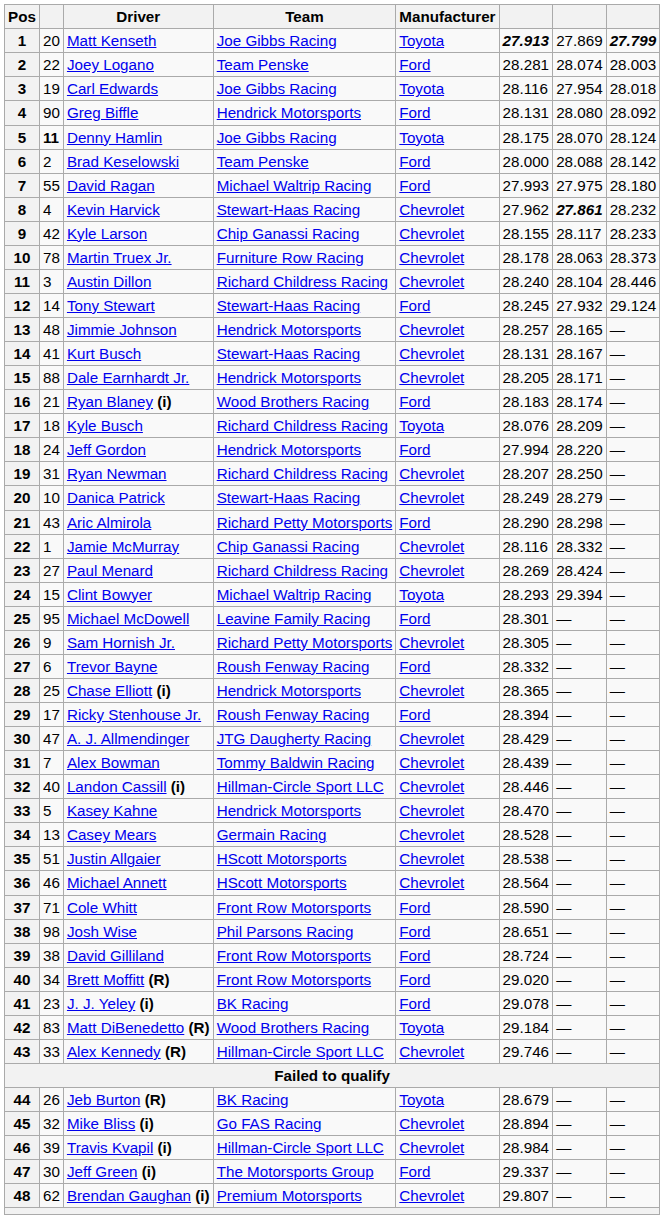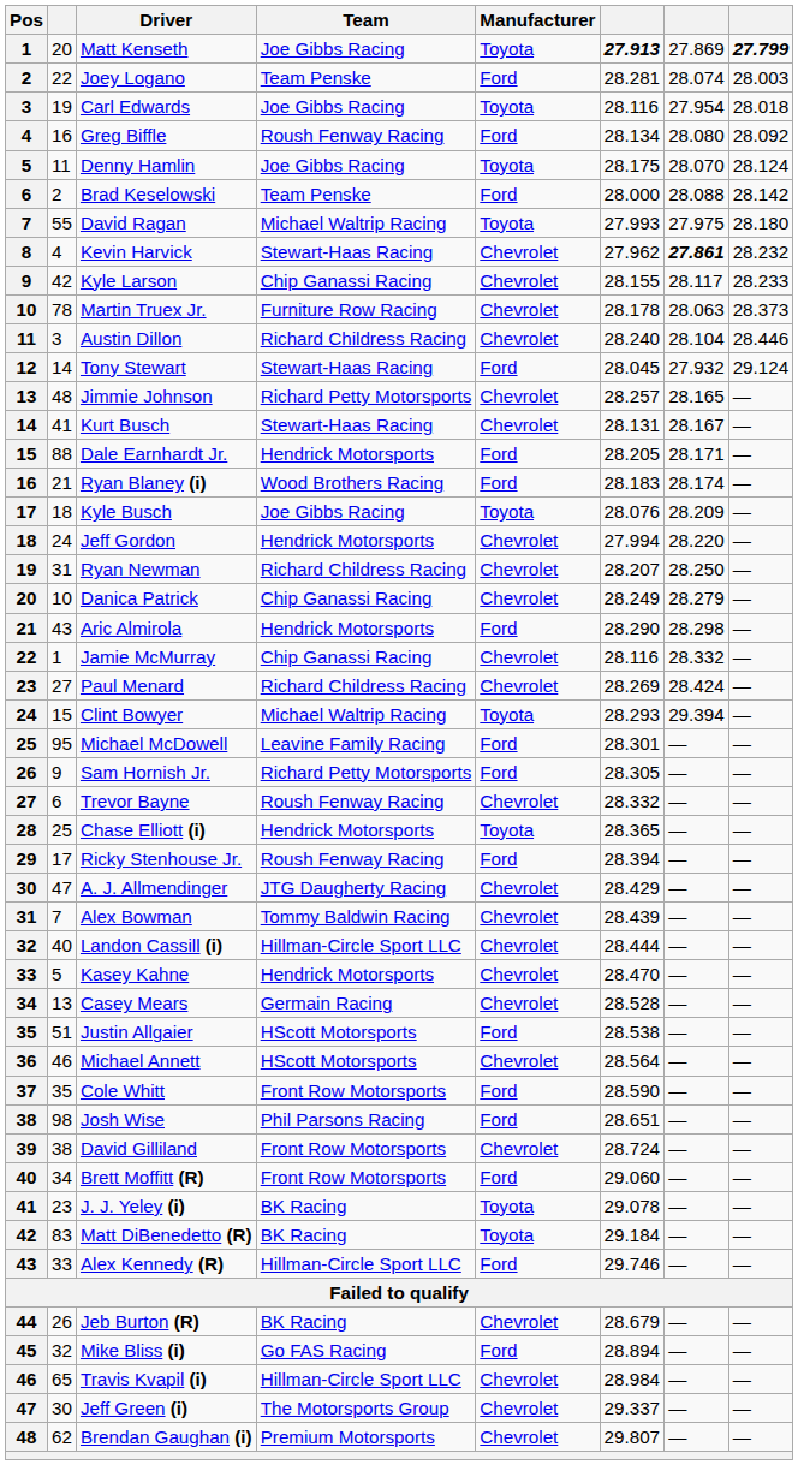Greg Biffle | column 2: 90 -> 16
Greg Biffle | Team: Hendrick Motorsports -> Roush Fenway Racing
Greg Biffle | column 6: 28.131 -> 28.134
Denny Hamlin | column 2: bold -> normal
David Ragan | Manufacturer: Ford -> Toyota
Tony Stewart | column 6: 28.245 -> 28.045
Jimmie Johnson | Team: Hendrick Motorsports -> Richard Petty Motorsports
Dale Earnhardt Jr. | Manufacturer: Chevrolet -> Ford
Kyle Busch | Team: Richard Childress Racing -> Joe Gibbs Racing
Jeff Gordon | Manufacturer: Ford -> Chevrolet
Danica Patrick | Team: Stewart-Haas Racing -> Chip Ganassi Racing
Aric Almirola | Team: Richard Petty Motorsports -> Hendrick Motorsports
Sam Hornish Jr. | Manufacturer: Chevrolet -> Ford
Trevor Bayne | Manufacturer: Ford -> Chevrolet
Chase Elliott (i) | Manufacturer: Chevrolet -> Toyota
Landon Cassill (i) | column 6: 28.446 -> 28.444
Justin Allgaier | Manufacturer: Chevrolet -> Ford
Cole Whitt | column 2: 71 -> 35
David Gilliland | Manufacturer: Ford -> Chevrolet
Brett Moffitt (R) | column 6: 29.020 -> 29.060
J. J. Yeley (i) | Manufacturer: Ford -> Toyota
Matt DiBenedetto (R) | Team: Wood Brothers Racing -> BK Racing
Alex Kennedy (R) | Manufacturer: Chevrolet -> Ford
Jeb Burton (R) | Manufacturer: Toyota -> Chevrolet
Mike Bliss (i) | Manufacturer: Chevrolet -> Ford
Travis Kvapil (i) | column 2: 39 -> 65
Jeff Green (i) | Manufacturer: Ford -> Chevrolet
